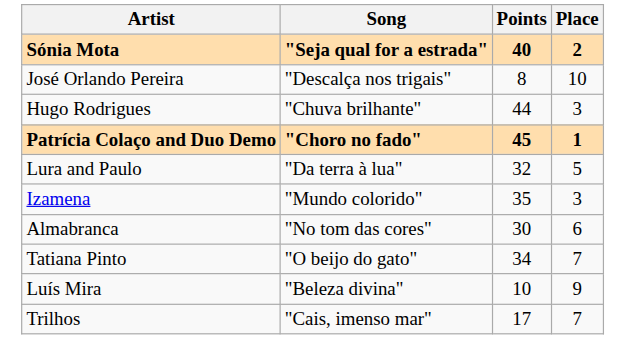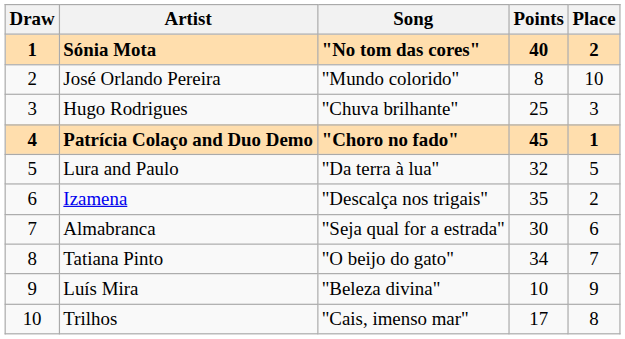+ column: Draw | 1 | 2 | 3 | 4 | 5 | 6 | 7 | 8 | 9 | 10
Sónia Mota | Song: "Seja qual for a estrada" -> "No tom das cores"
José Orlando Pereira | Song: "Descalça nos trigais" -> "Mundo colorido"
Hugo Rodrigues | Points: 44 -> 25
Izamena | Song: "Mundo colorido" -> "Descalça nos trigais"
Izamena | Place: 3 -> 2
Almabranca | Song: "No tom das cores" -> "Seja qual for a estrada"
Trilhos | Place: 7 -> 8
